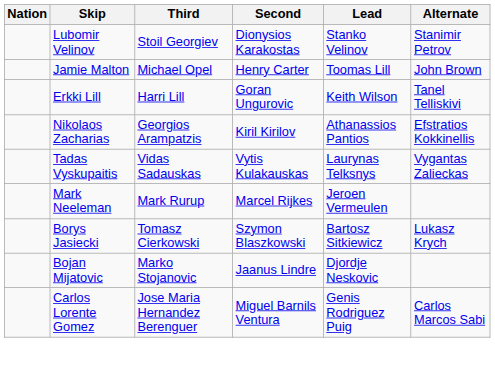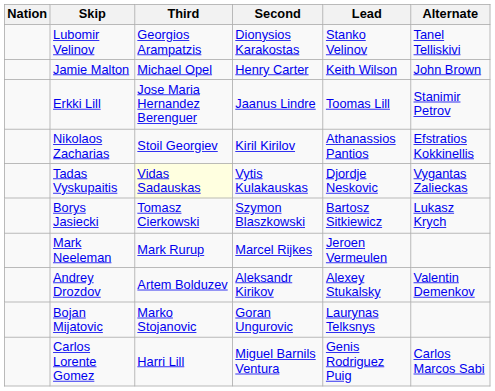Lubomir Velinov | Third: Stoil Georgiev -> Georgios Arampatzis
Lubomir Velinov | Alternate: Stanimir Petrov -> Tanel Telliskivi
Jamie Malton | Lead: Toomas Lill -> Keith Wilson
Erkki Lill | Third: Harri Lill -> Jose Maria Hernandez Berenguer
Erkki Lill | Second: Goran Ungurovic -> Jaanus Lindre
Erkki Lill | Lead: Keith Wilson -> Toomas Lill
Erkki Lill | Alternate: Tanel Telliskivi -> Stanimir Petrov
Nikolaos Zacharias | Third: Georgios Arampatzis -> Stoil Georgiev
Tadas Vyskupaitis | Third: no background -> lightyellow background
Tadas Vyskupaitis | Lead: Laurynas Telksnys -> Djordje Neskovic
rows swapped: Mark Neeleman <-> Borys Jasiecki
+ row: Andrey Drozdov | Artem Bolduzev | Aleksandr Kirikov | Alexey Stukalsky | Valentin Demenkov
Bojan Mijatovic | Second: Jaanus Lindre -> Goran Ungurovic
Bojan Mijatovic | Lead: Djordje Neskovic -> Laurynas Telksnys
Carlos Lorente Gomez | Third: Jose Maria Hernandez Berenguer -> Harri Lill
